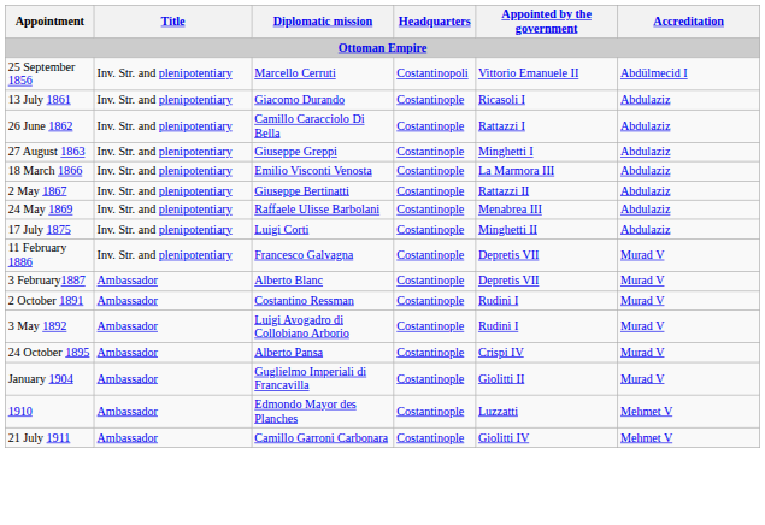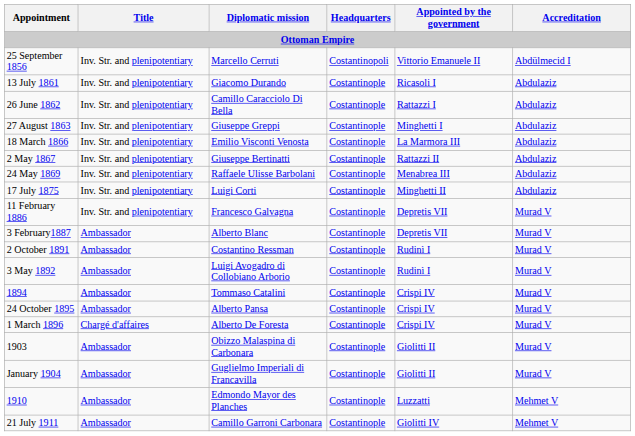+ row: 1894 | Ambassador | Tommaso Catalini | Costantinople | Crispi IV | Murad V
+ row: 1 March 1896 | Chargé d'affaires | Alberto De Foresta | Costantinople | Crispi IV | Murad V
+ row: 1903 | Ambassador | Obizzo Malaspina di Carbonara | Costantinople | Giolitti II | Murad V
